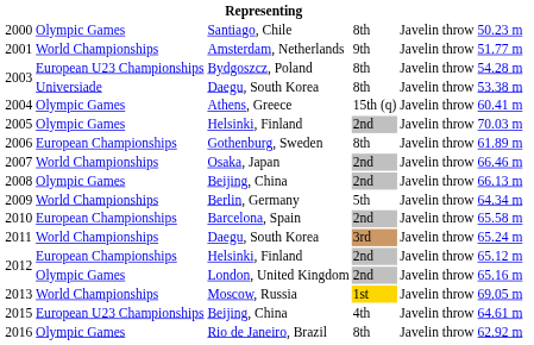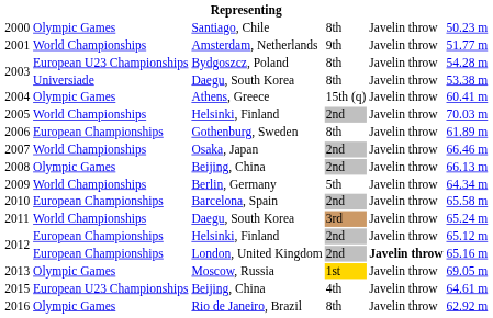2005 | column 2: Olympic Games -> World Championships
2012 / London, United Kingdom | column 2: Olympic Games -> European Championships
2012 / London, United Kingdom | column 5: normal -> bold
2013 | column 2: World Championships -> Olympic Games
